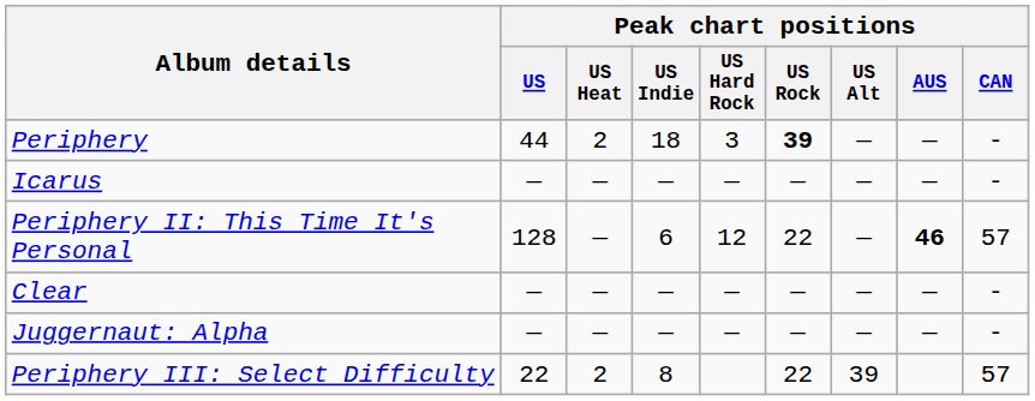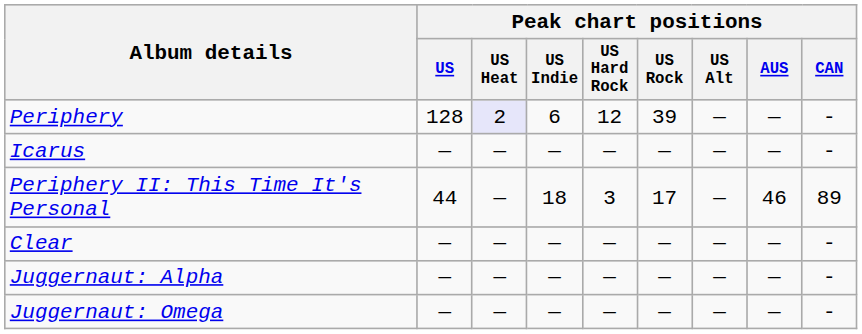Periphery | Peak chart positions / US: 44 -> 128
Periphery | Peak chart positions / US Heat: no background -> lavender background
Periphery | Peak chart positions / US Indie: 18 -> 6
Periphery | Peak chart positions / US Hard Rock: 3 -> 12
Periphery | Peak chart positions / US Rock: bold -> normal
Periphery II: This Time It's Personal | Peak chart positions / US: 128 -> 44
Periphery II: This Time It's Personal | Peak chart positions / US Indie: 6 -> 18
Periphery II: This Time It's Personal | Peak chart positions / US Hard Rock: 12 -> 3
Periphery II: This Time It's Personal | Peak chart positions / US Rock: 22 -> 17
Periphery II: This Time It's Personal | Peak chart positions / AUS: bold -> normal
Periphery II: This Time It's Personal | Peak chart positions / CAN: 57 -> 89
+ row: Juggernaut: Omega | — | — | — | — | — | — | — | -
- row: Periphery III: Select Difficulty | 22 | 2 | 8 | 22 | 39 | 57
